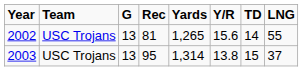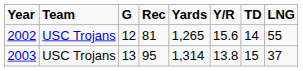2002 | G: 13 -> 12
